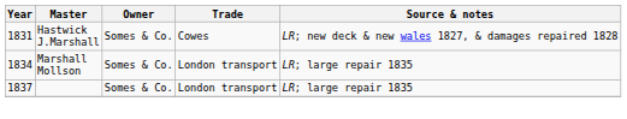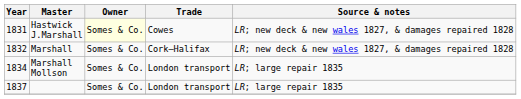Hastwick J.Marshall | Owner: no background -> lightyellow background
+ row: 1832 | Marshall | Somes & Co. | Cork–Halifax | LR; new deck & new wales 1827, & damages repaired 1828
